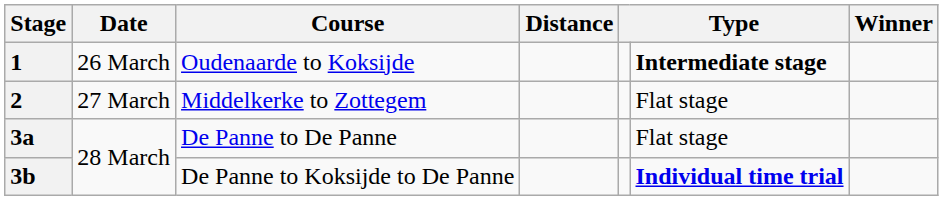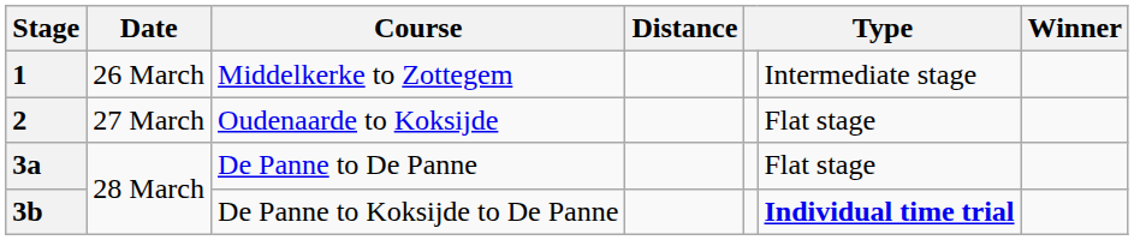1 | Course: Oudenaarde to Koksijde -> Middelkerke to Zottegem
1 | column 6: bold -> normal
2 | Course: Middelkerke to Zottegem -> Oudenaarde to Koksijde
